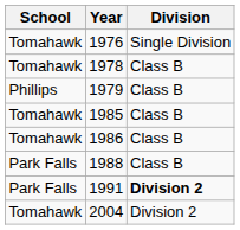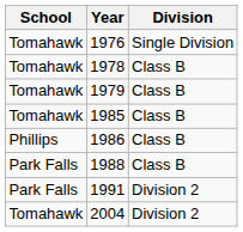1979 | School: Phillips -> Tomahawk
1986 | School: Tomahawk -> Phillips
1991 | Division: bold -> normal
